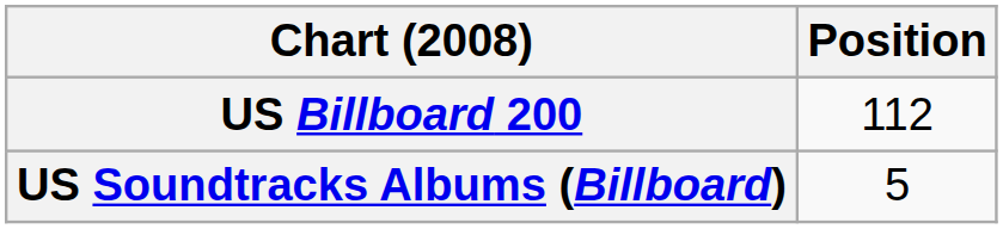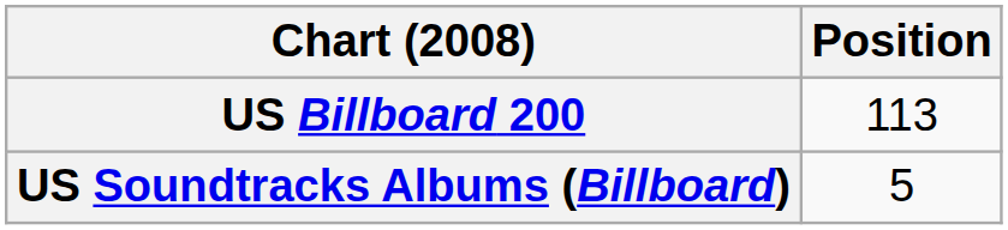US Billboard 200 | Position: 112 -> 113
